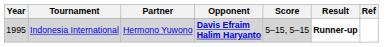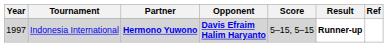Indonesia International | Year: 1995 -> 1997
Indonesia International | Partner: normal -> bold
